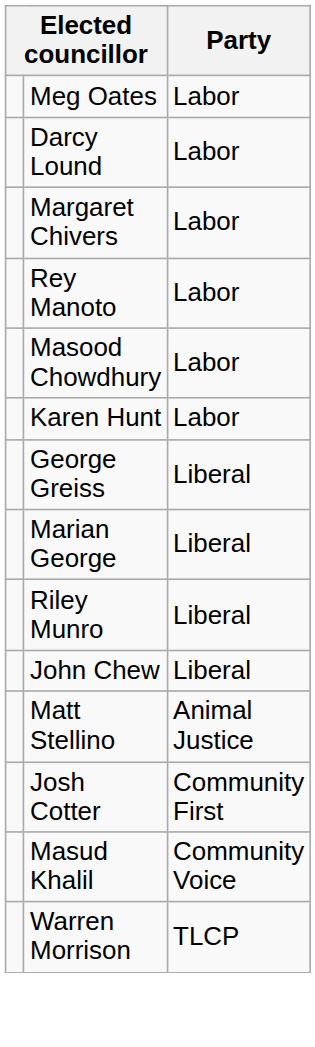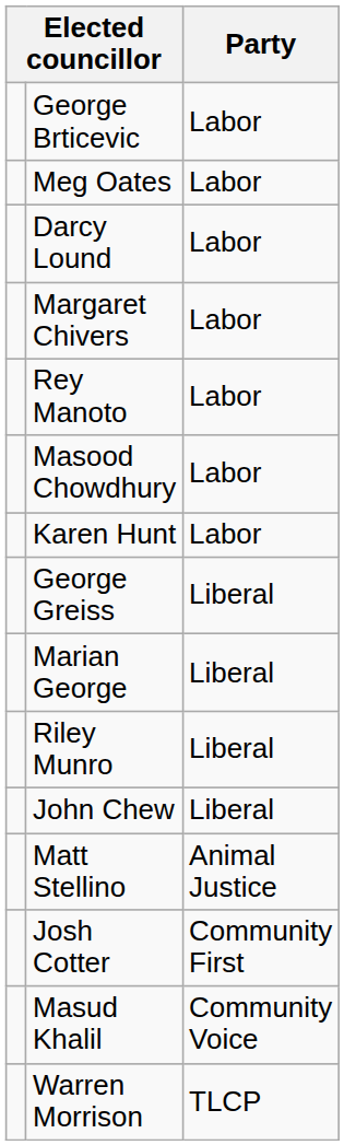+ row: George Brticevic | Labor
